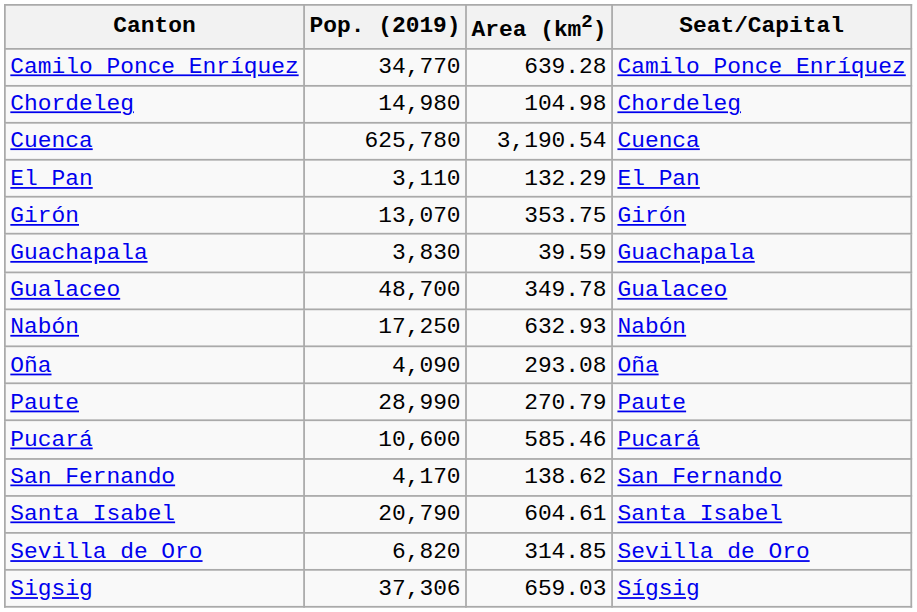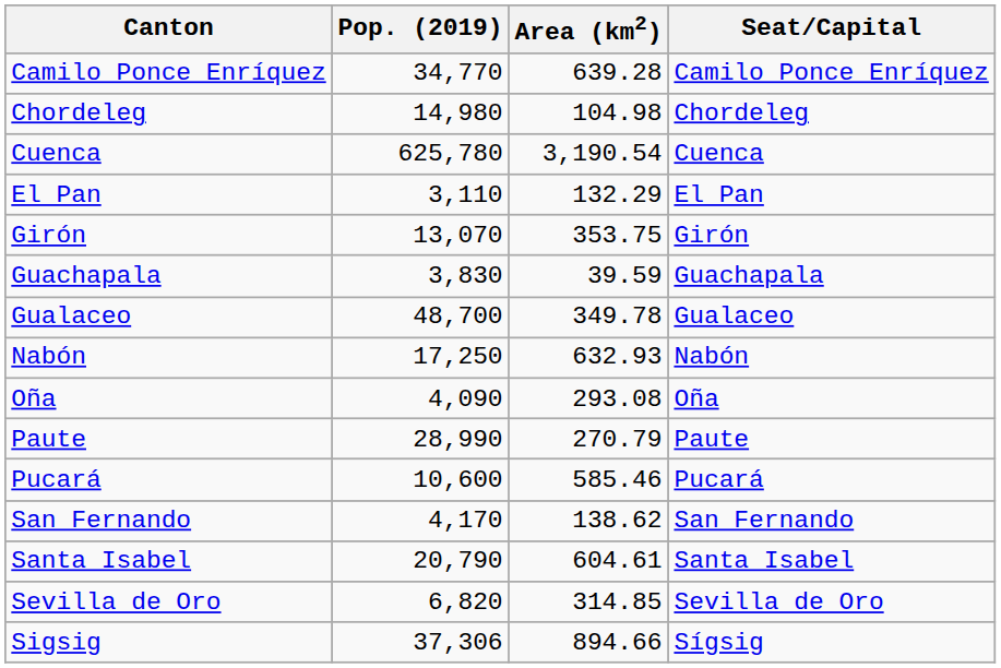Sigsig | Area (km2): 659.03 -> 894.66
